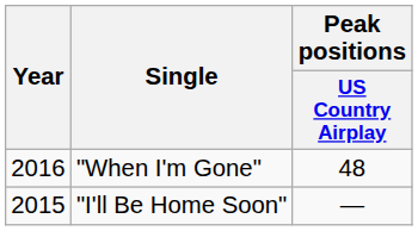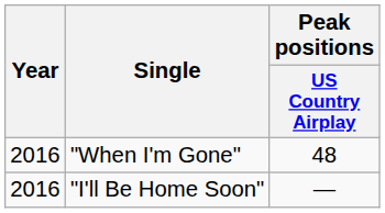"I'll Be Home Soon" | Year: 2015 -> 2016
